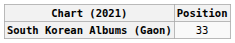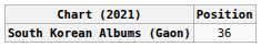South Korean Albums (Gaon) | Position: 33 -> 36
